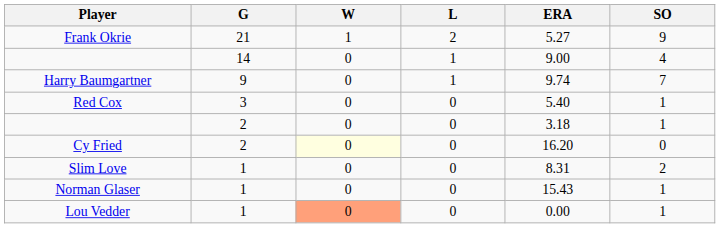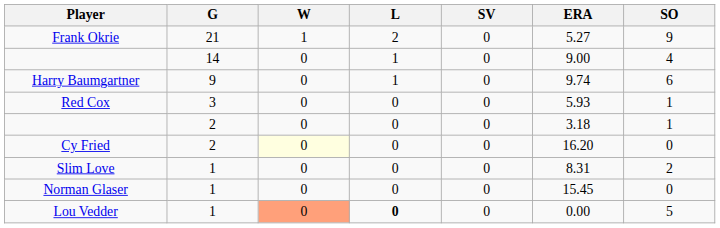+ column: SV | 0 | 0 | 0 | 0 | 0 | 0 | 0 | 0 | 0
Harry Baumgartner | SO: 7 -> 6
Red Cox | ERA: 5.40 -> 5.93
Norman Glaser | ERA: 15.43 -> 15.45
Norman Glaser | SO: 1 -> 0
Lou Vedder | L: normal -> bold
Lou Vedder | SO: 1 -> 5
